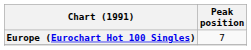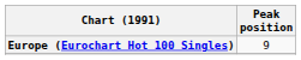Europe (Eurochart Hot 100 Singles) | Peak position: 7 -> 9
